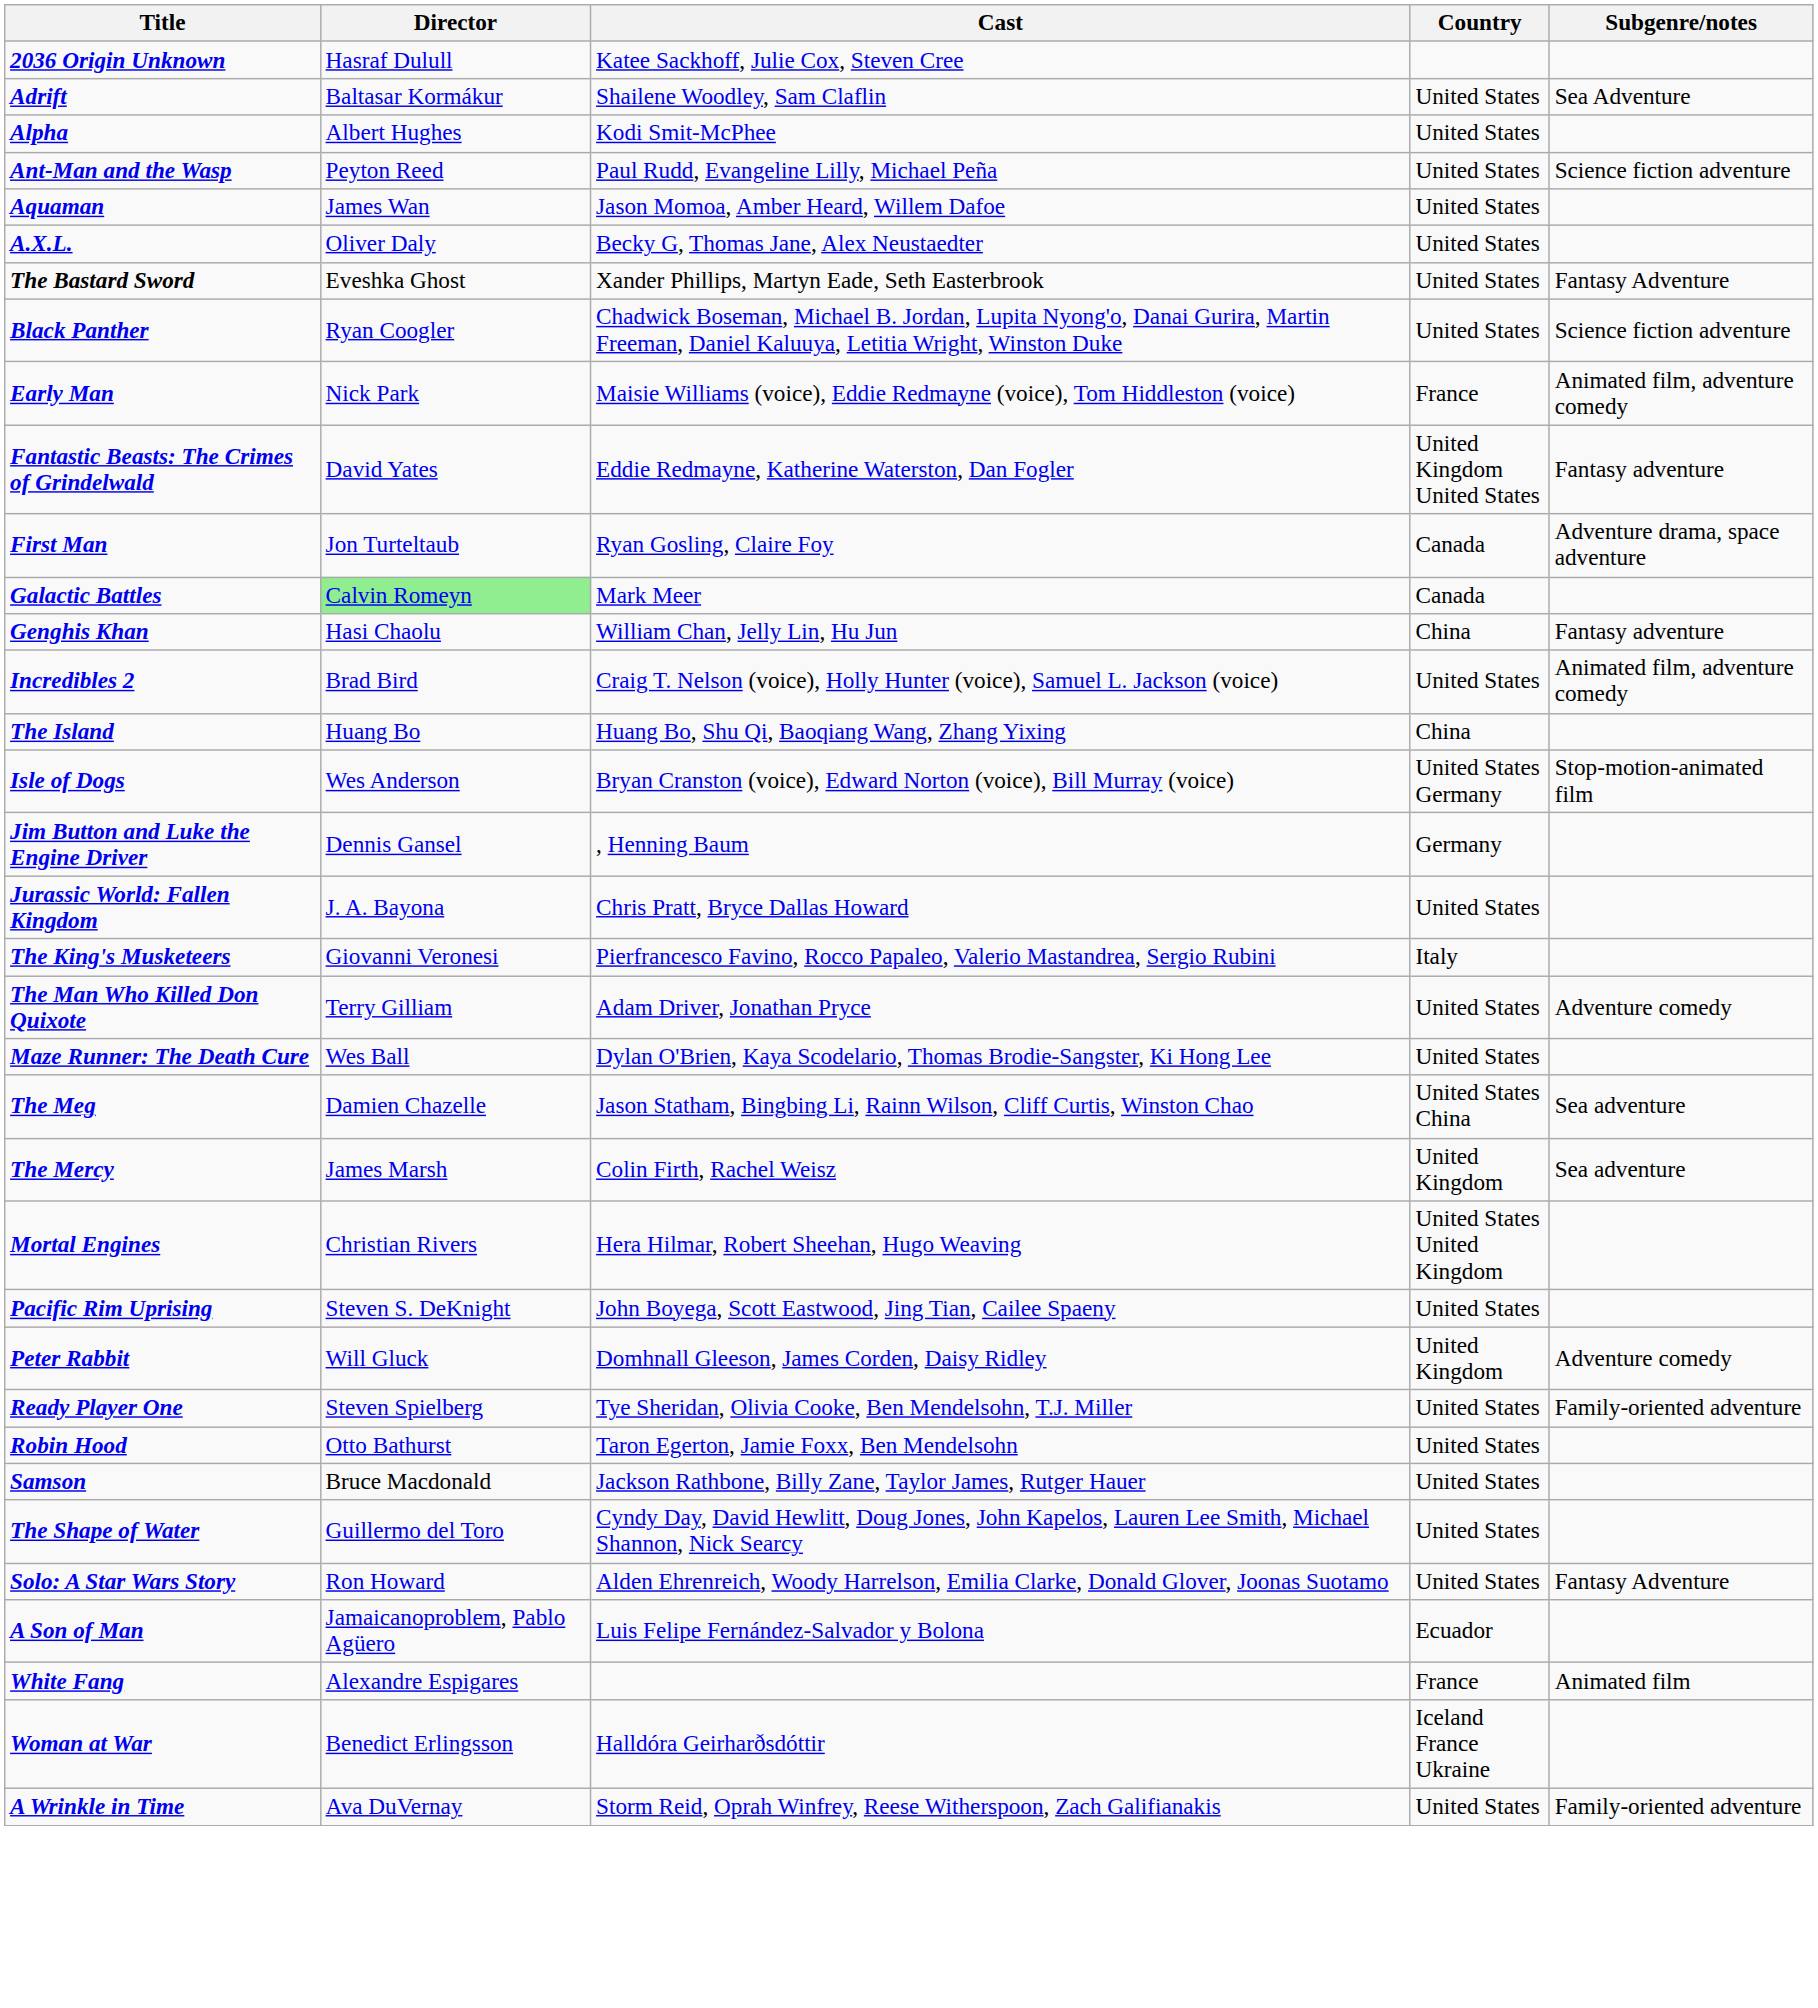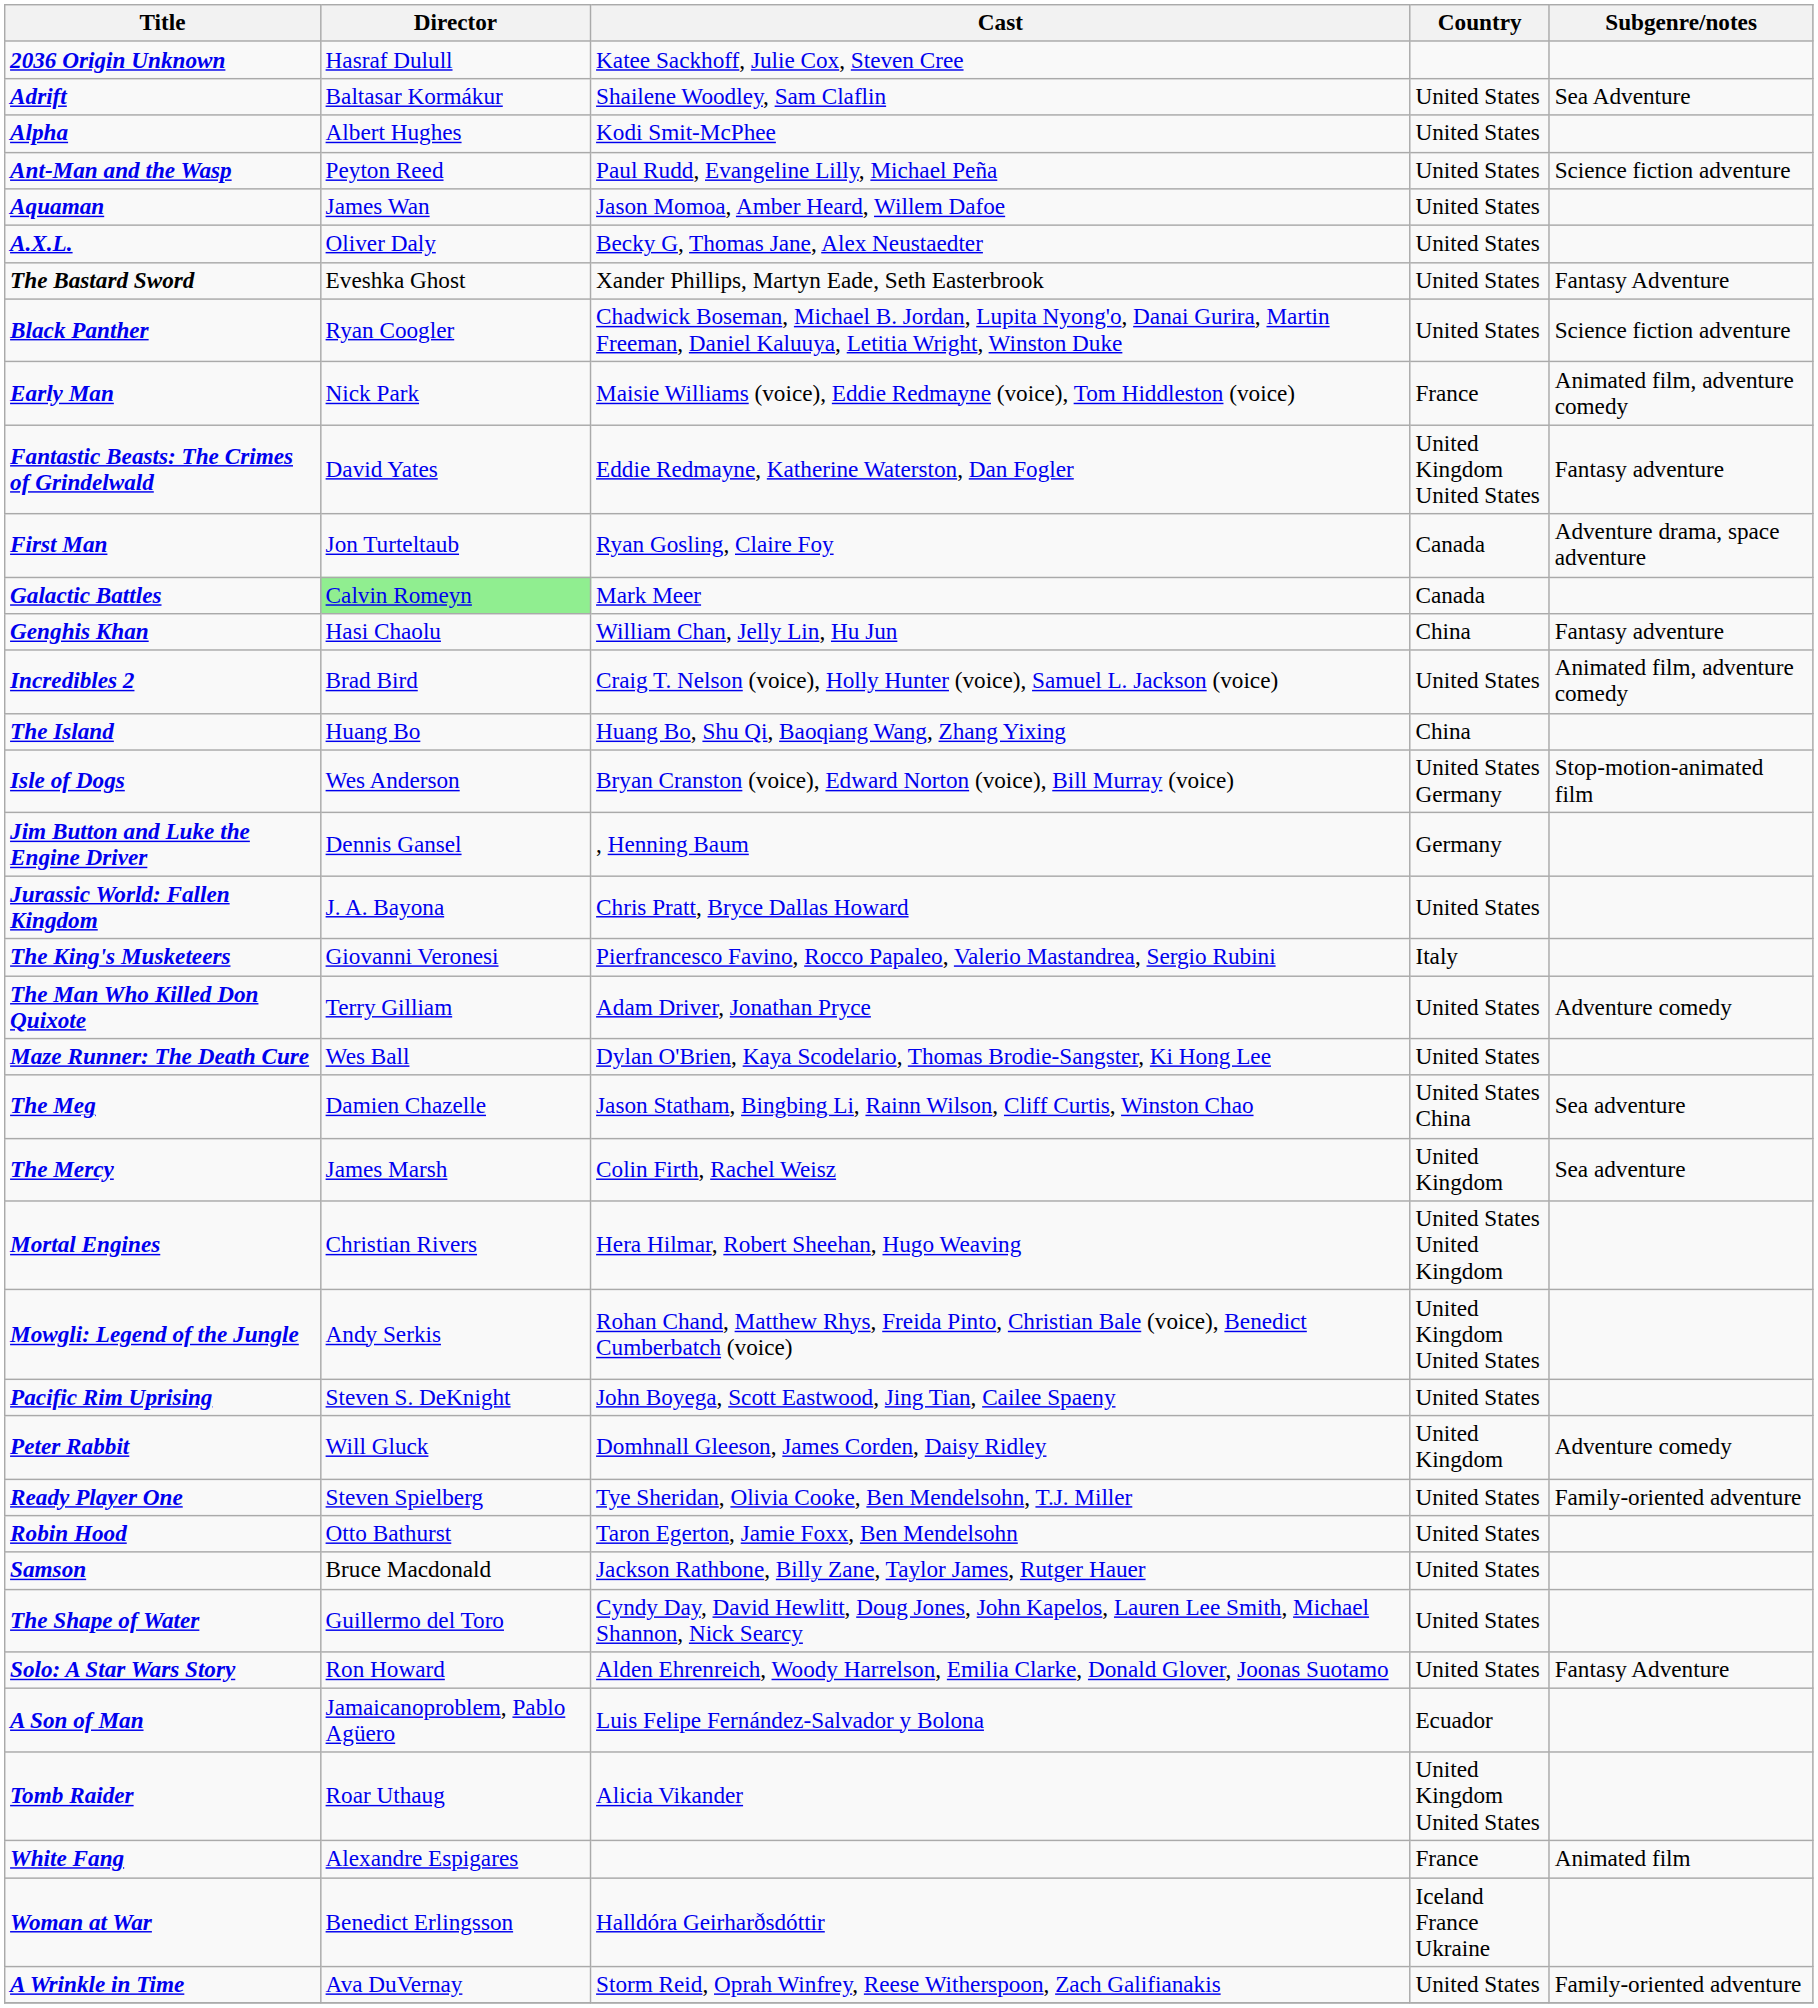+ row: Mowgli: Legend of the Jungle | Andy Serkis | Rohan Chand, Matthew Rhys, Freida Pinto, Christian Bale (voice), Benedict Cumberbatch (voice) | United Kingdom United States
+ row: Tomb Raider | Roar Uthaug | Alicia Vikander | United Kingdom United States
